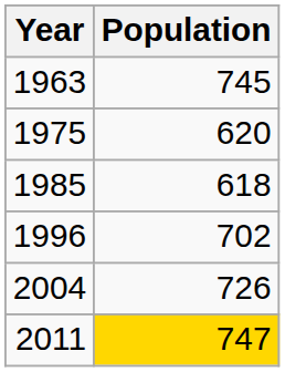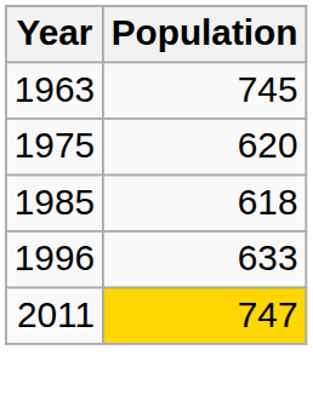1996 | Population: 702 -> 633
- row: 2004 | 726
